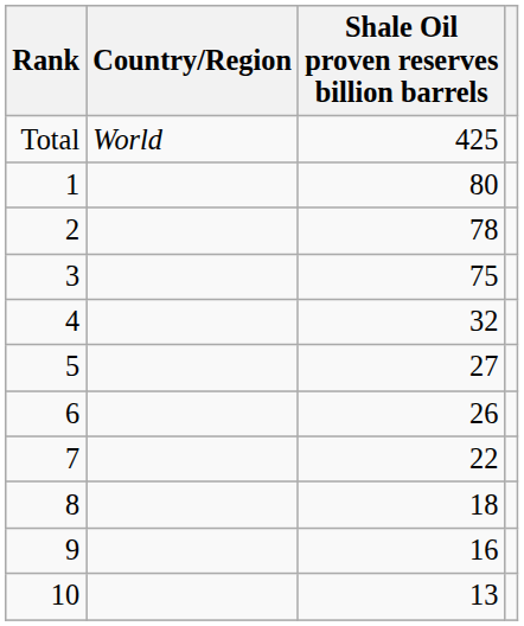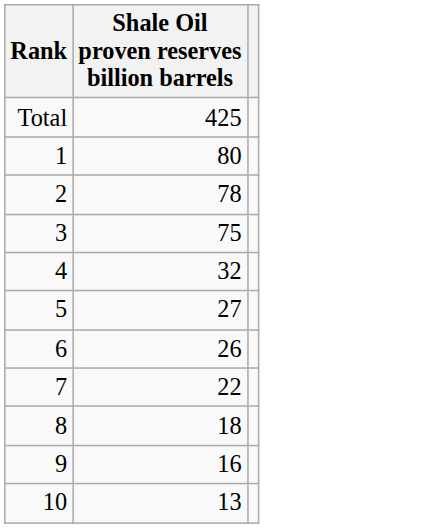- column: Country/Region | World
